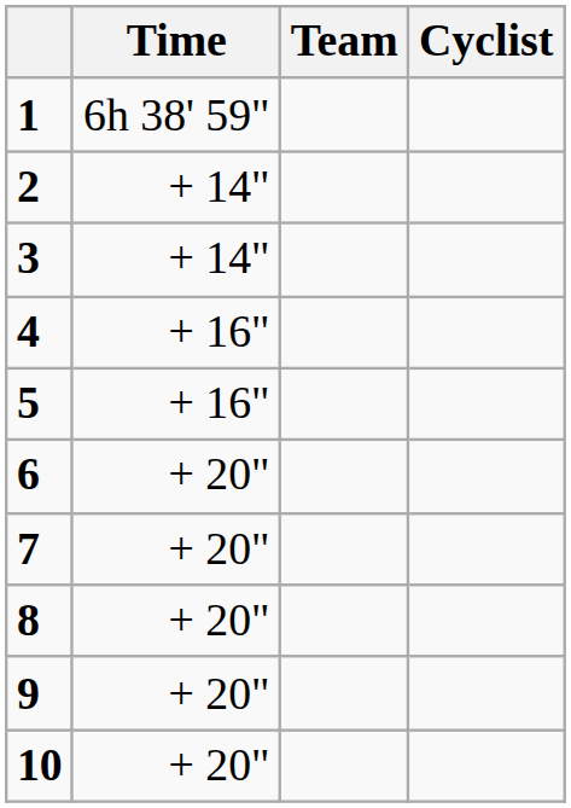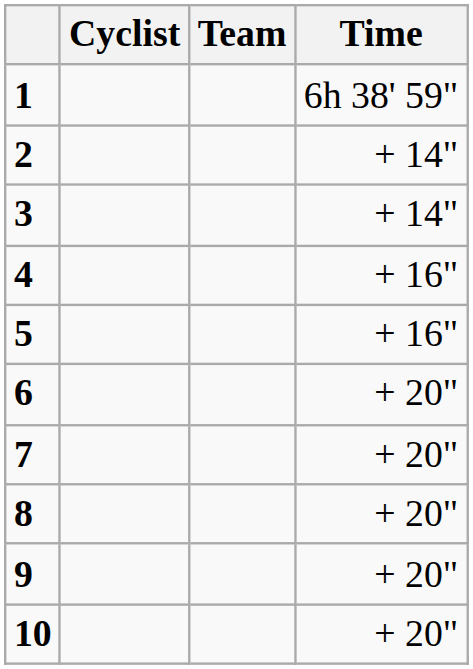columns swapped: Cyclist <-> Time
